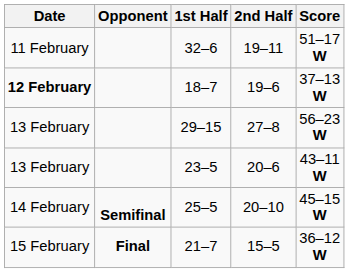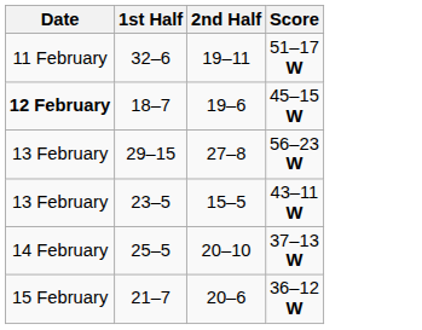- column: Opponent | Semifinal | Final
18–7 | Score: 37–13 W -> 45–15 W
23–5 | 2nd Half: 20–6 -> 15–5
25–5 | Score: 45–15 W -> 37–13 W
21–7 | 2nd Half: 15–5 -> 20–6
